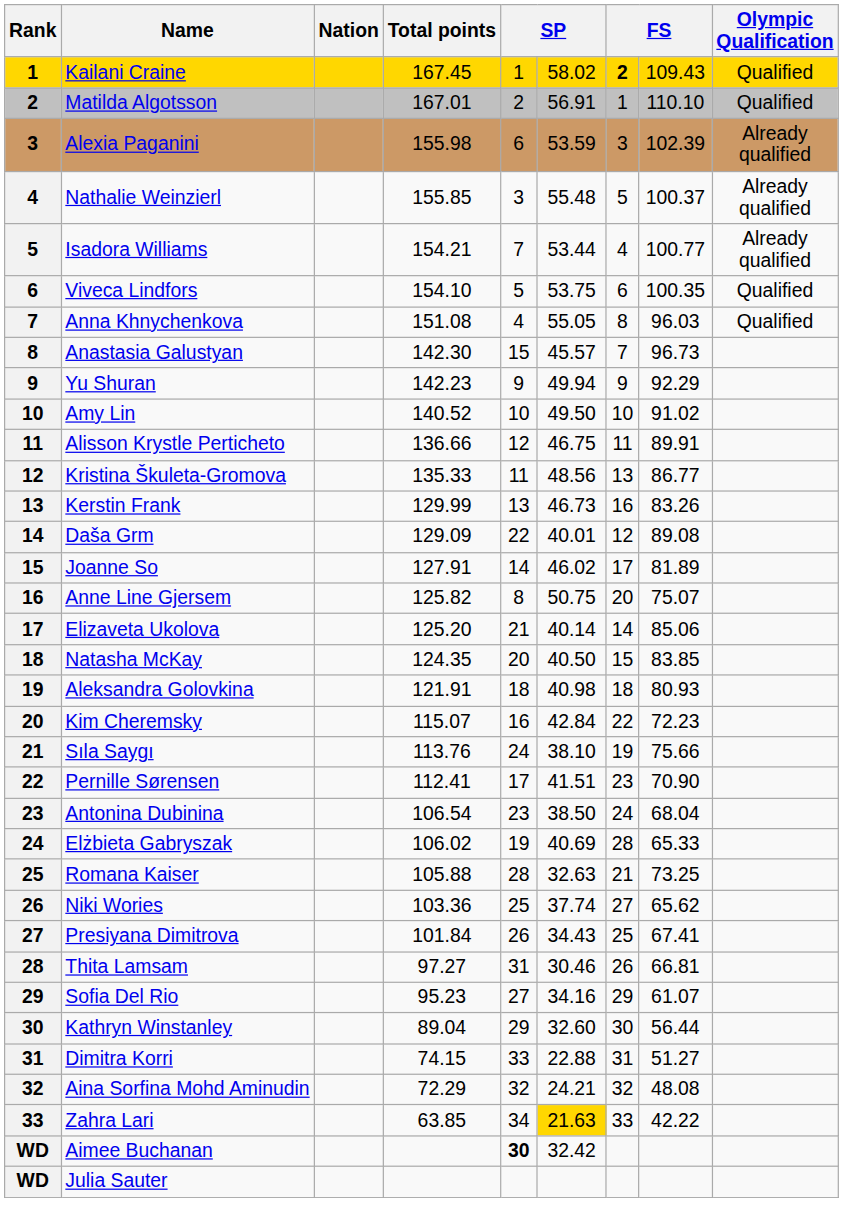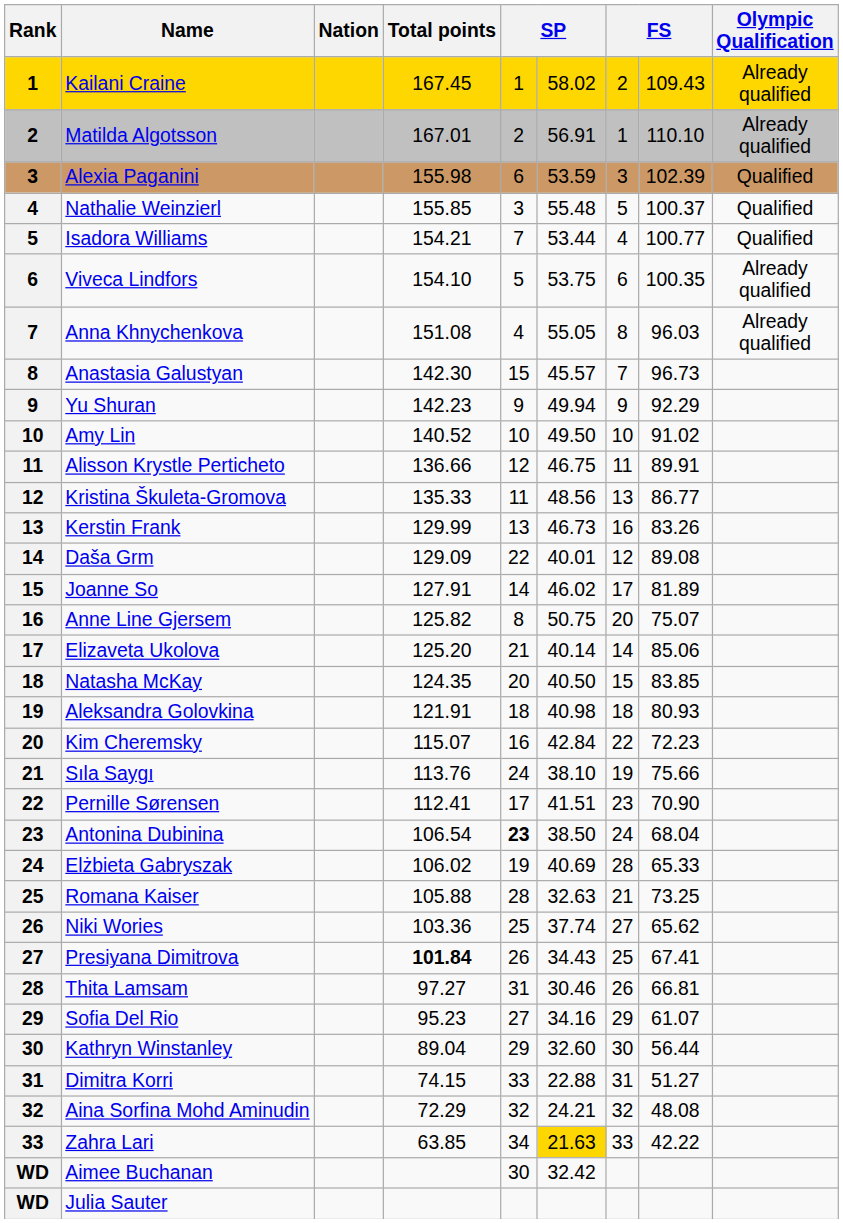Kailani Craine | column 7: bold -> normal
Kailani Craine | Olympic Qualification: Qualified -> Already qualified
Matilda Algotsson | Olympic Qualification: Qualified -> Already qualified
Alexia Paganini | Olympic Qualification: Already qualified -> Qualified
Nathalie Weinzierl | Olympic Qualification: Already qualified -> Qualified
Isadora Williams | Olympic Qualification: Already qualified -> Qualified
Viveca Lindfors | Olympic Qualification: Qualified -> Already qualified
Anna Khnychenkova | Olympic Qualification: Qualified -> Already qualified
Antonina Dubinina | column 5: normal -> bold
Presiyana Dimitrova | Total points: normal -> bold
Aimee Buchanan | column 5: bold -> normal
